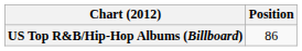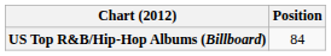US Top R&B/Hip-Hop Albums (Billboard) | Position: 86 -> 84
